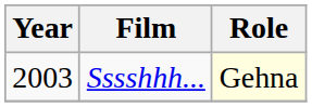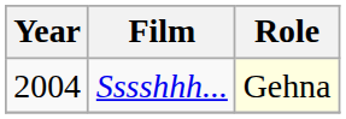Sssshhh... | Year: 2003 -> 2004
